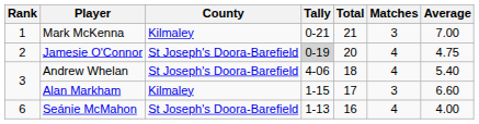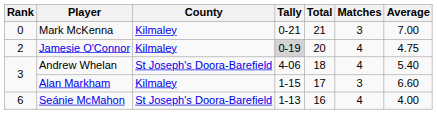Mark McKenna | Rank: 1 -> 0
Jamesie O'Connor | County: St Joseph's Doora-Barefield -> Kilmaley
